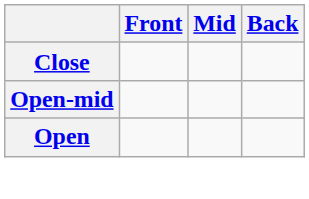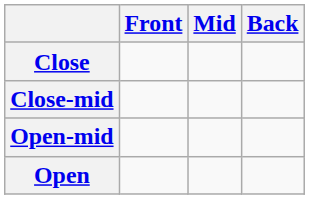+ row: Close-mid
